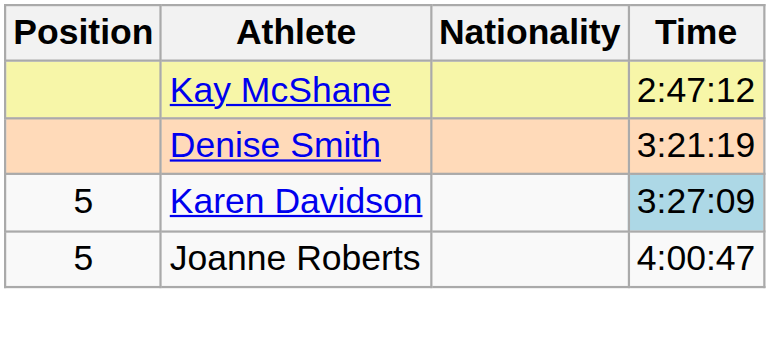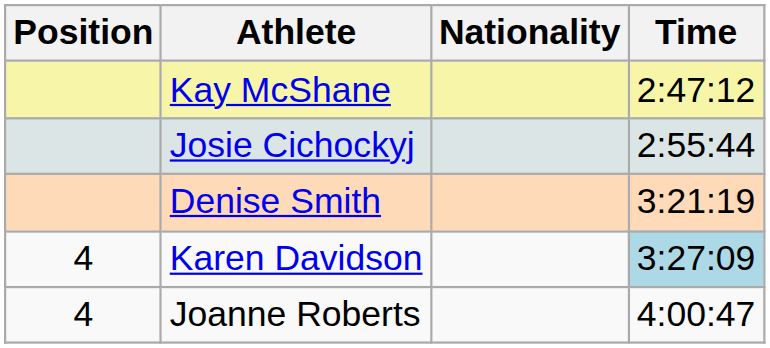+ row: Josie Cichockyj | 2:55:44
Karen Davidson | Position: 5 -> 4
Joanne Roberts | Position: 5 -> 4
